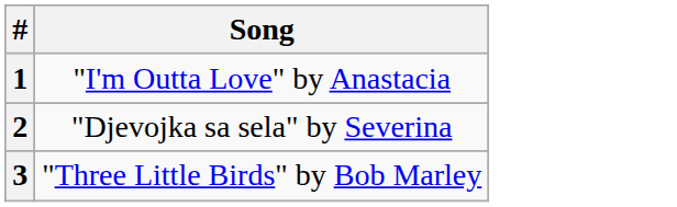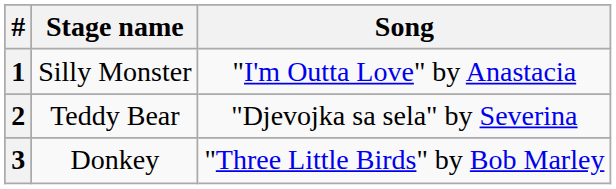+ column: Stage name | Silly Monster | Teddy Bear | Donkey
